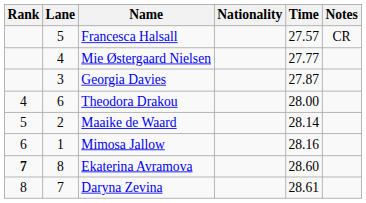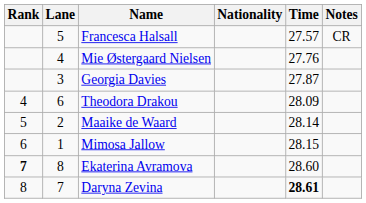Mie Østergaard Nielsen | Time: 27.77 -> 27.76
Theodora Drakou | Time: 28.00 -> 28.09
Mimosa Jallow | Time: 28.16 -> 28.15
Daryna Zevina | Time: normal -> bold
